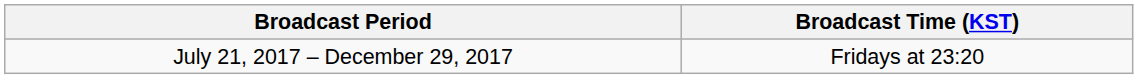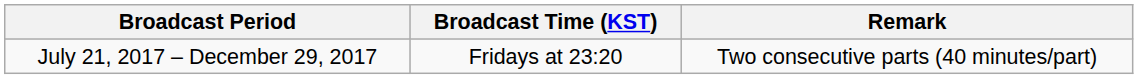+ column: Remark | Two consecutive parts (40 minutes/part)
